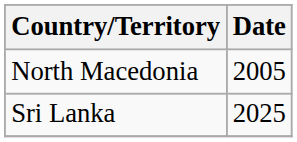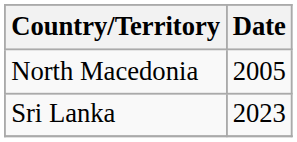Sri Lanka | Date: 2025 -> 2023
